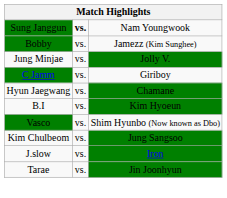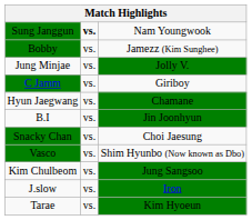B.I | column 3: Kim Hyoeun -> Jin Joonhyun
+ row: Snacky Chan | vs. | Choi Jaesung
Tarae | column 3: Jin Joonhyun -> Kim Hyoeun
